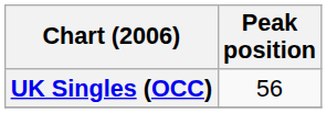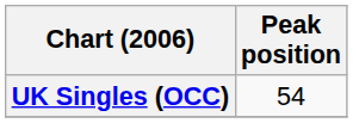UK Singles (OCC) | Peak position: 56 -> 54
